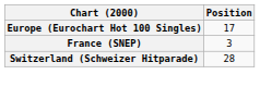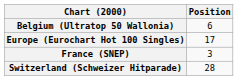+ row: Belgium (Ultratop 50 Wallonia) | 6
